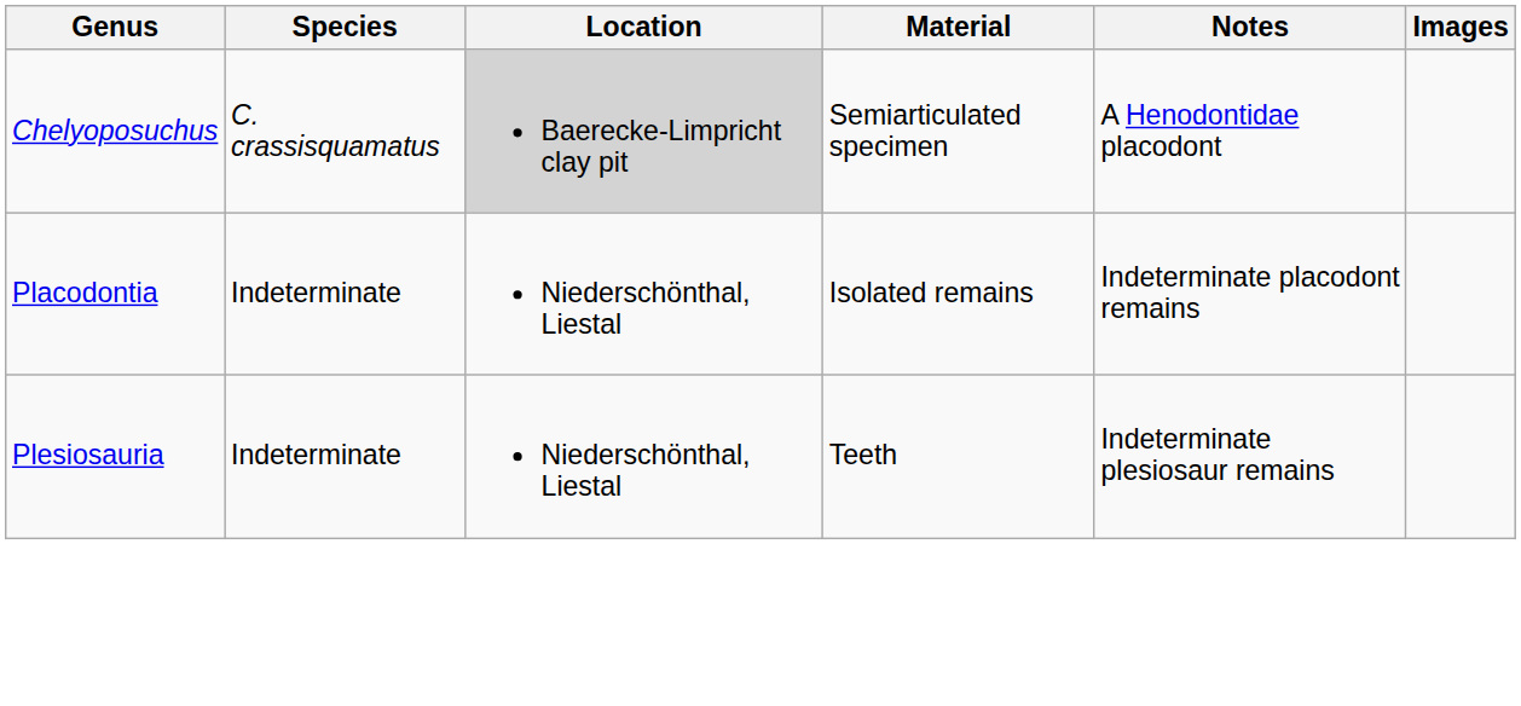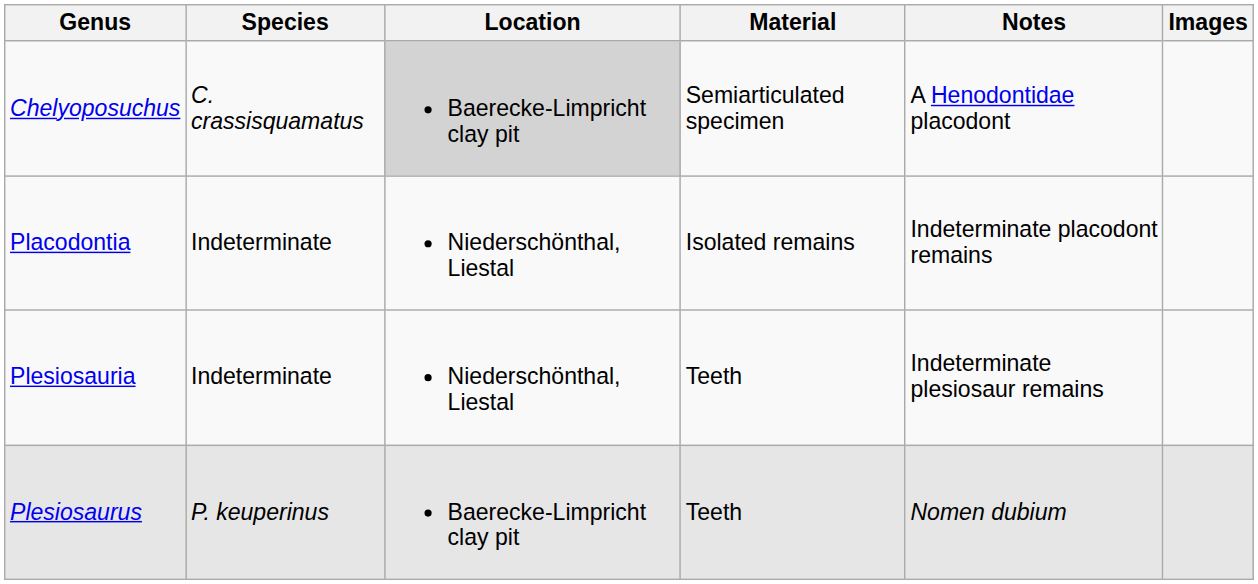+ row: Plesiosaurus | P. keuperinus | Baerecke-Limpricht clay pit | Teeth | Nomen dubium
